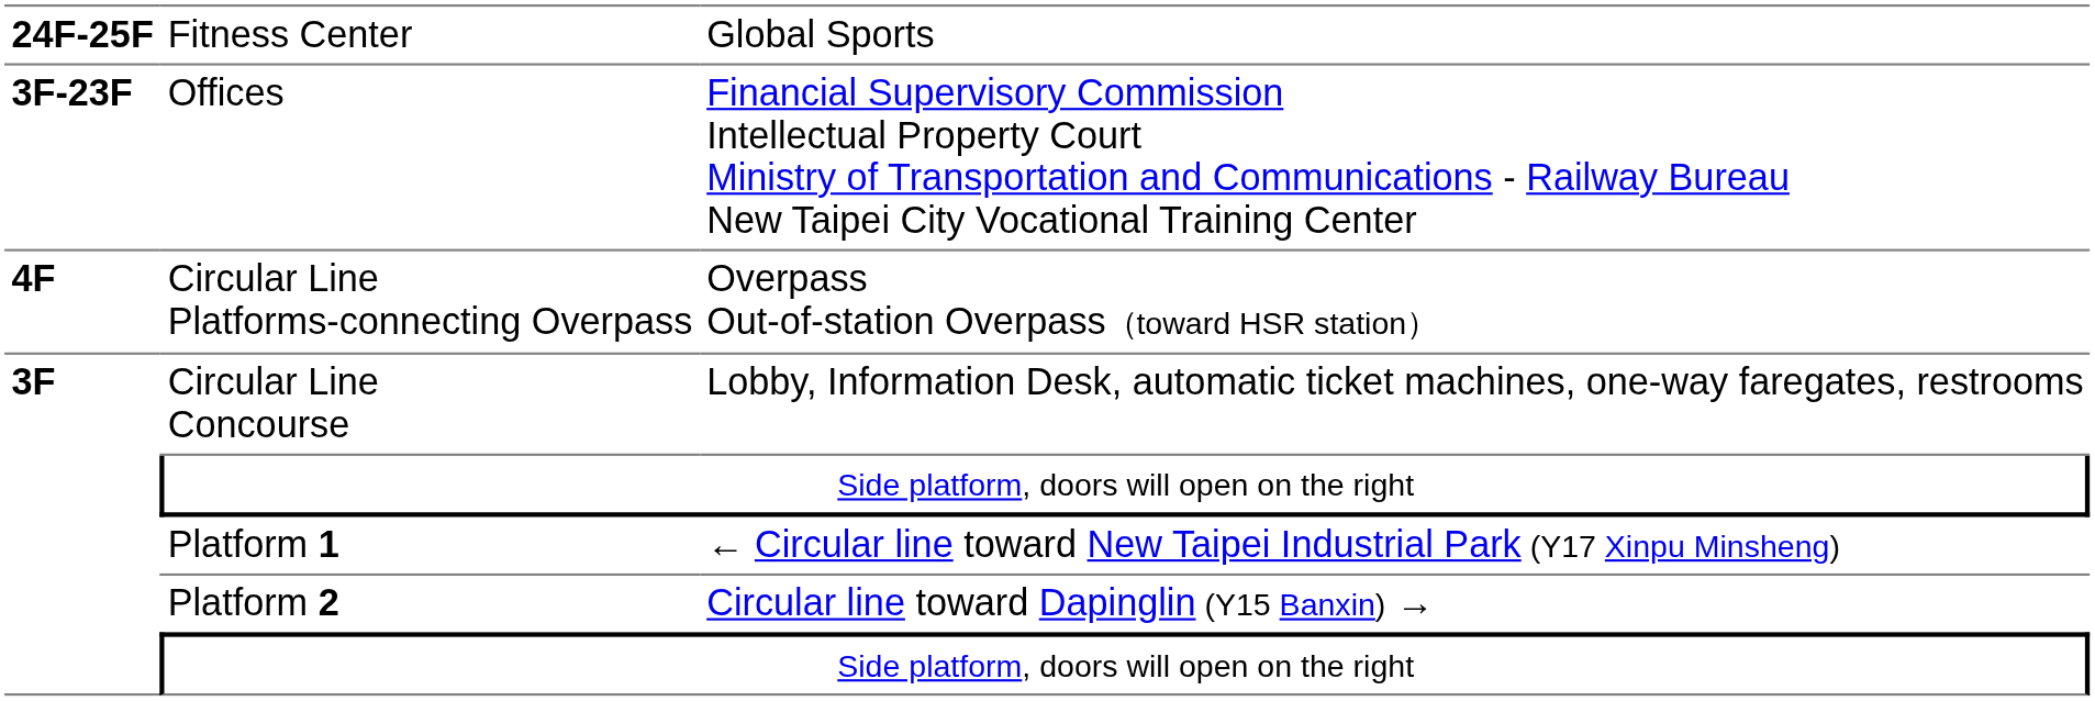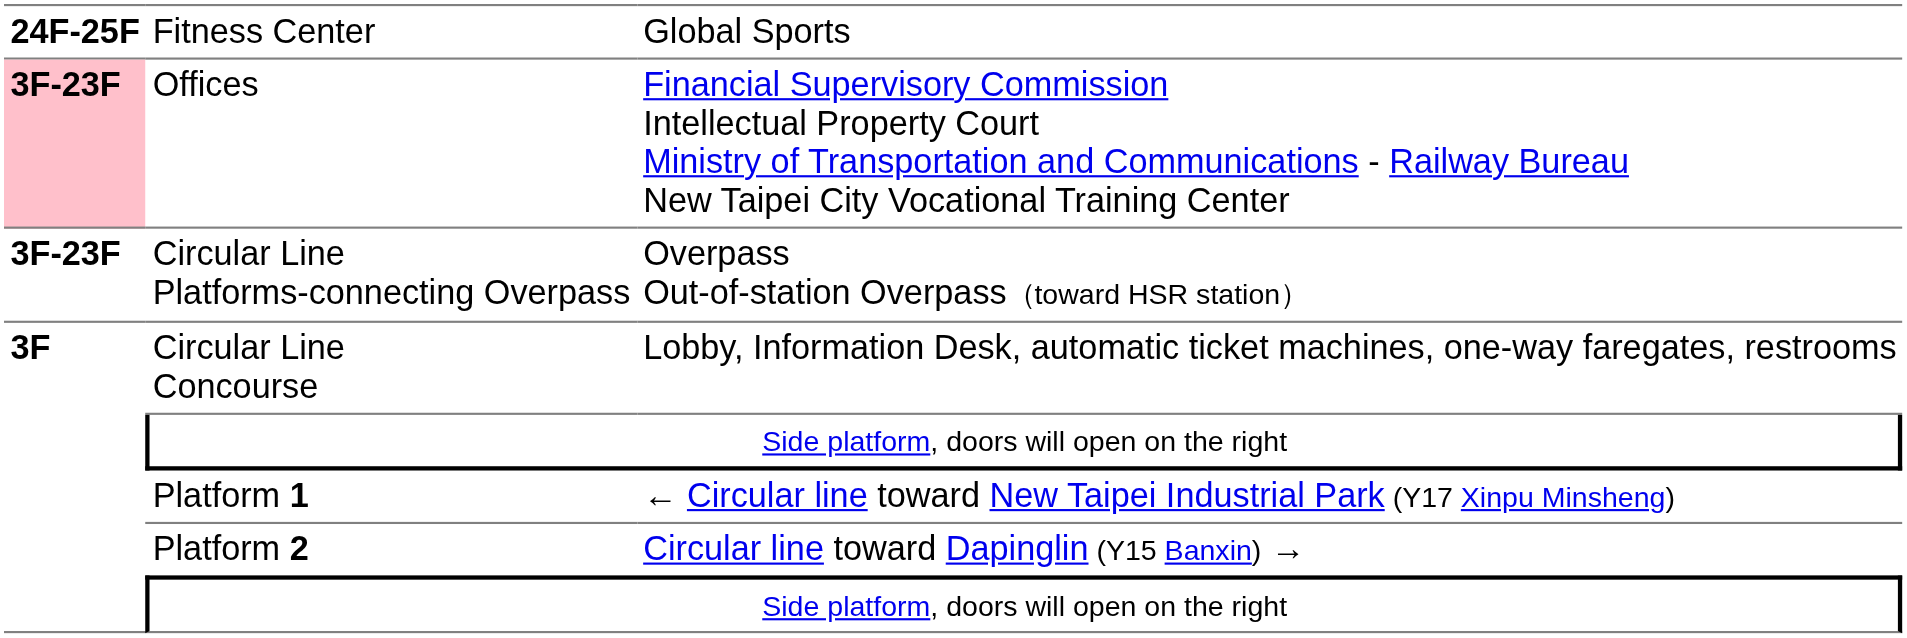Offices | column 1: no background -> pink background
Circular Line Platforms-connecting Overpass | column 1: 4F -> 3F-23F
